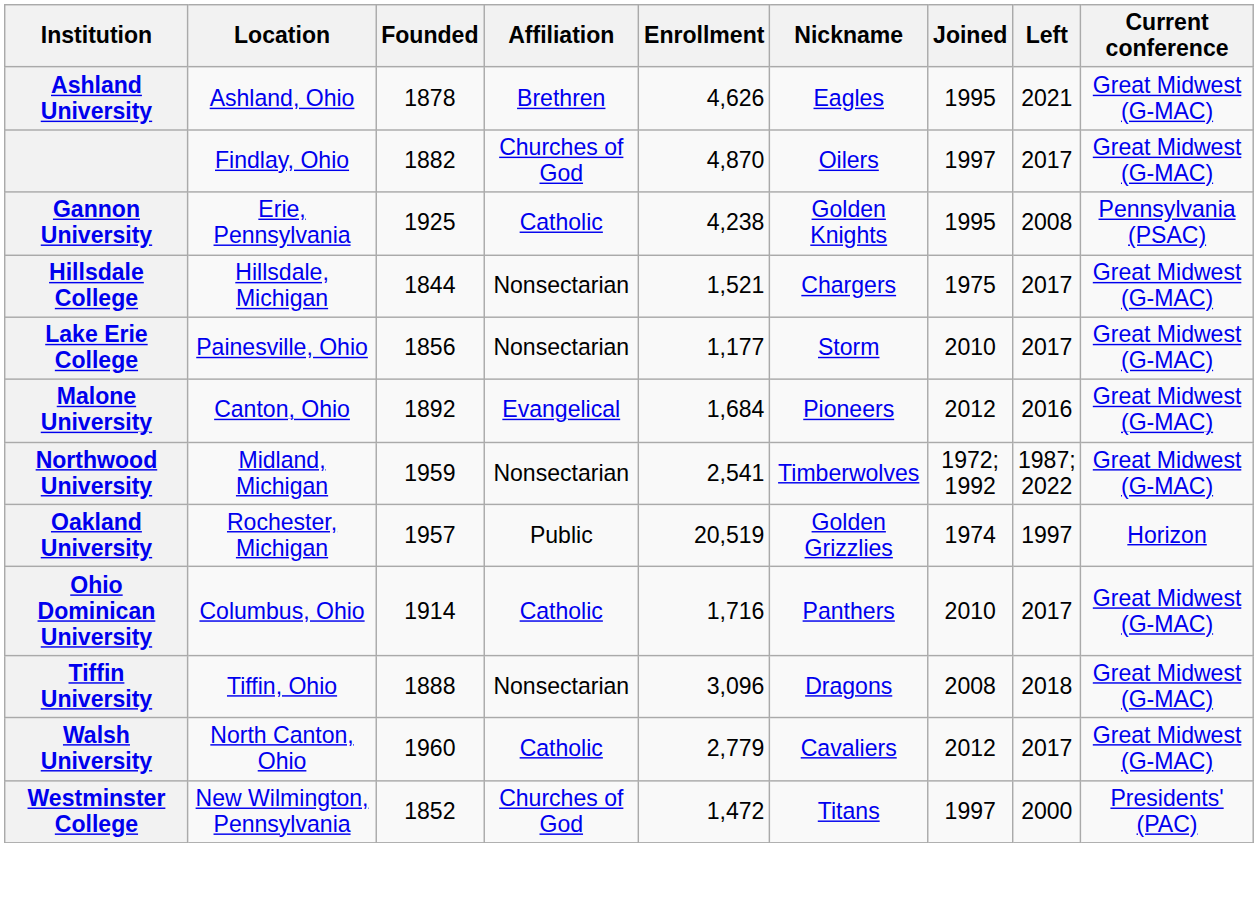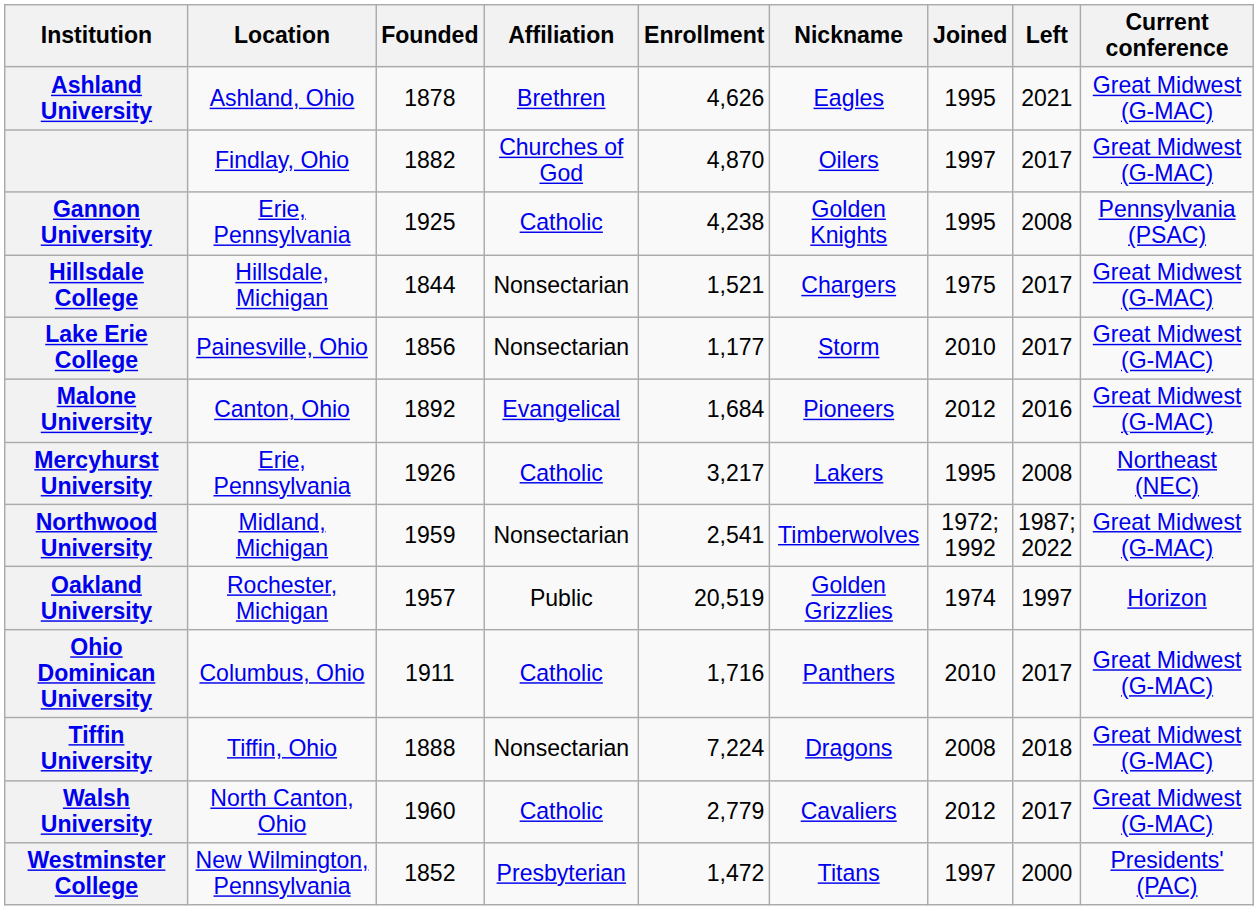+ row: Mercyhurst University | Erie, Pennsylvania | 1926 | Catholic | 3,217 | Lakers | 1995 | 2008 | Northeast (NEC)
Ohio Dominican University | Founded: 1914 -> 1911
Tiffin University | Enrollment: 3,096 -> 7,224
Westminster College | Affiliation: Churches of God -> Presbyterian
